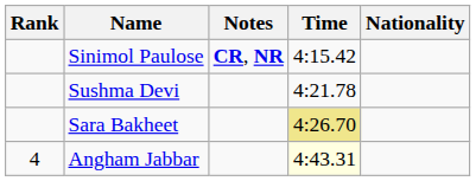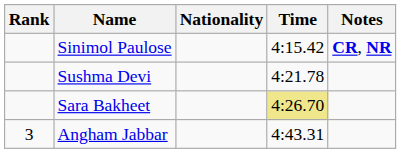columns swapped: Nationality <-> Notes
Angham Jabbar | Rank: 4 -> 3
Angham Jabbar | Time: lightyellow background -> no background
